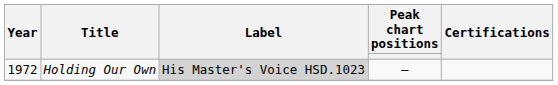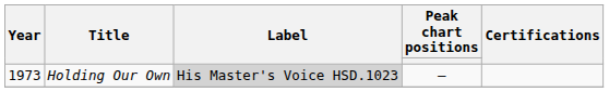Holding Our Own | Year: 1972 -> 1973
